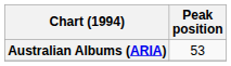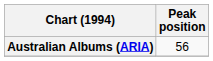Australian Albums (ARIA) | Peak position: 53 -> 56
